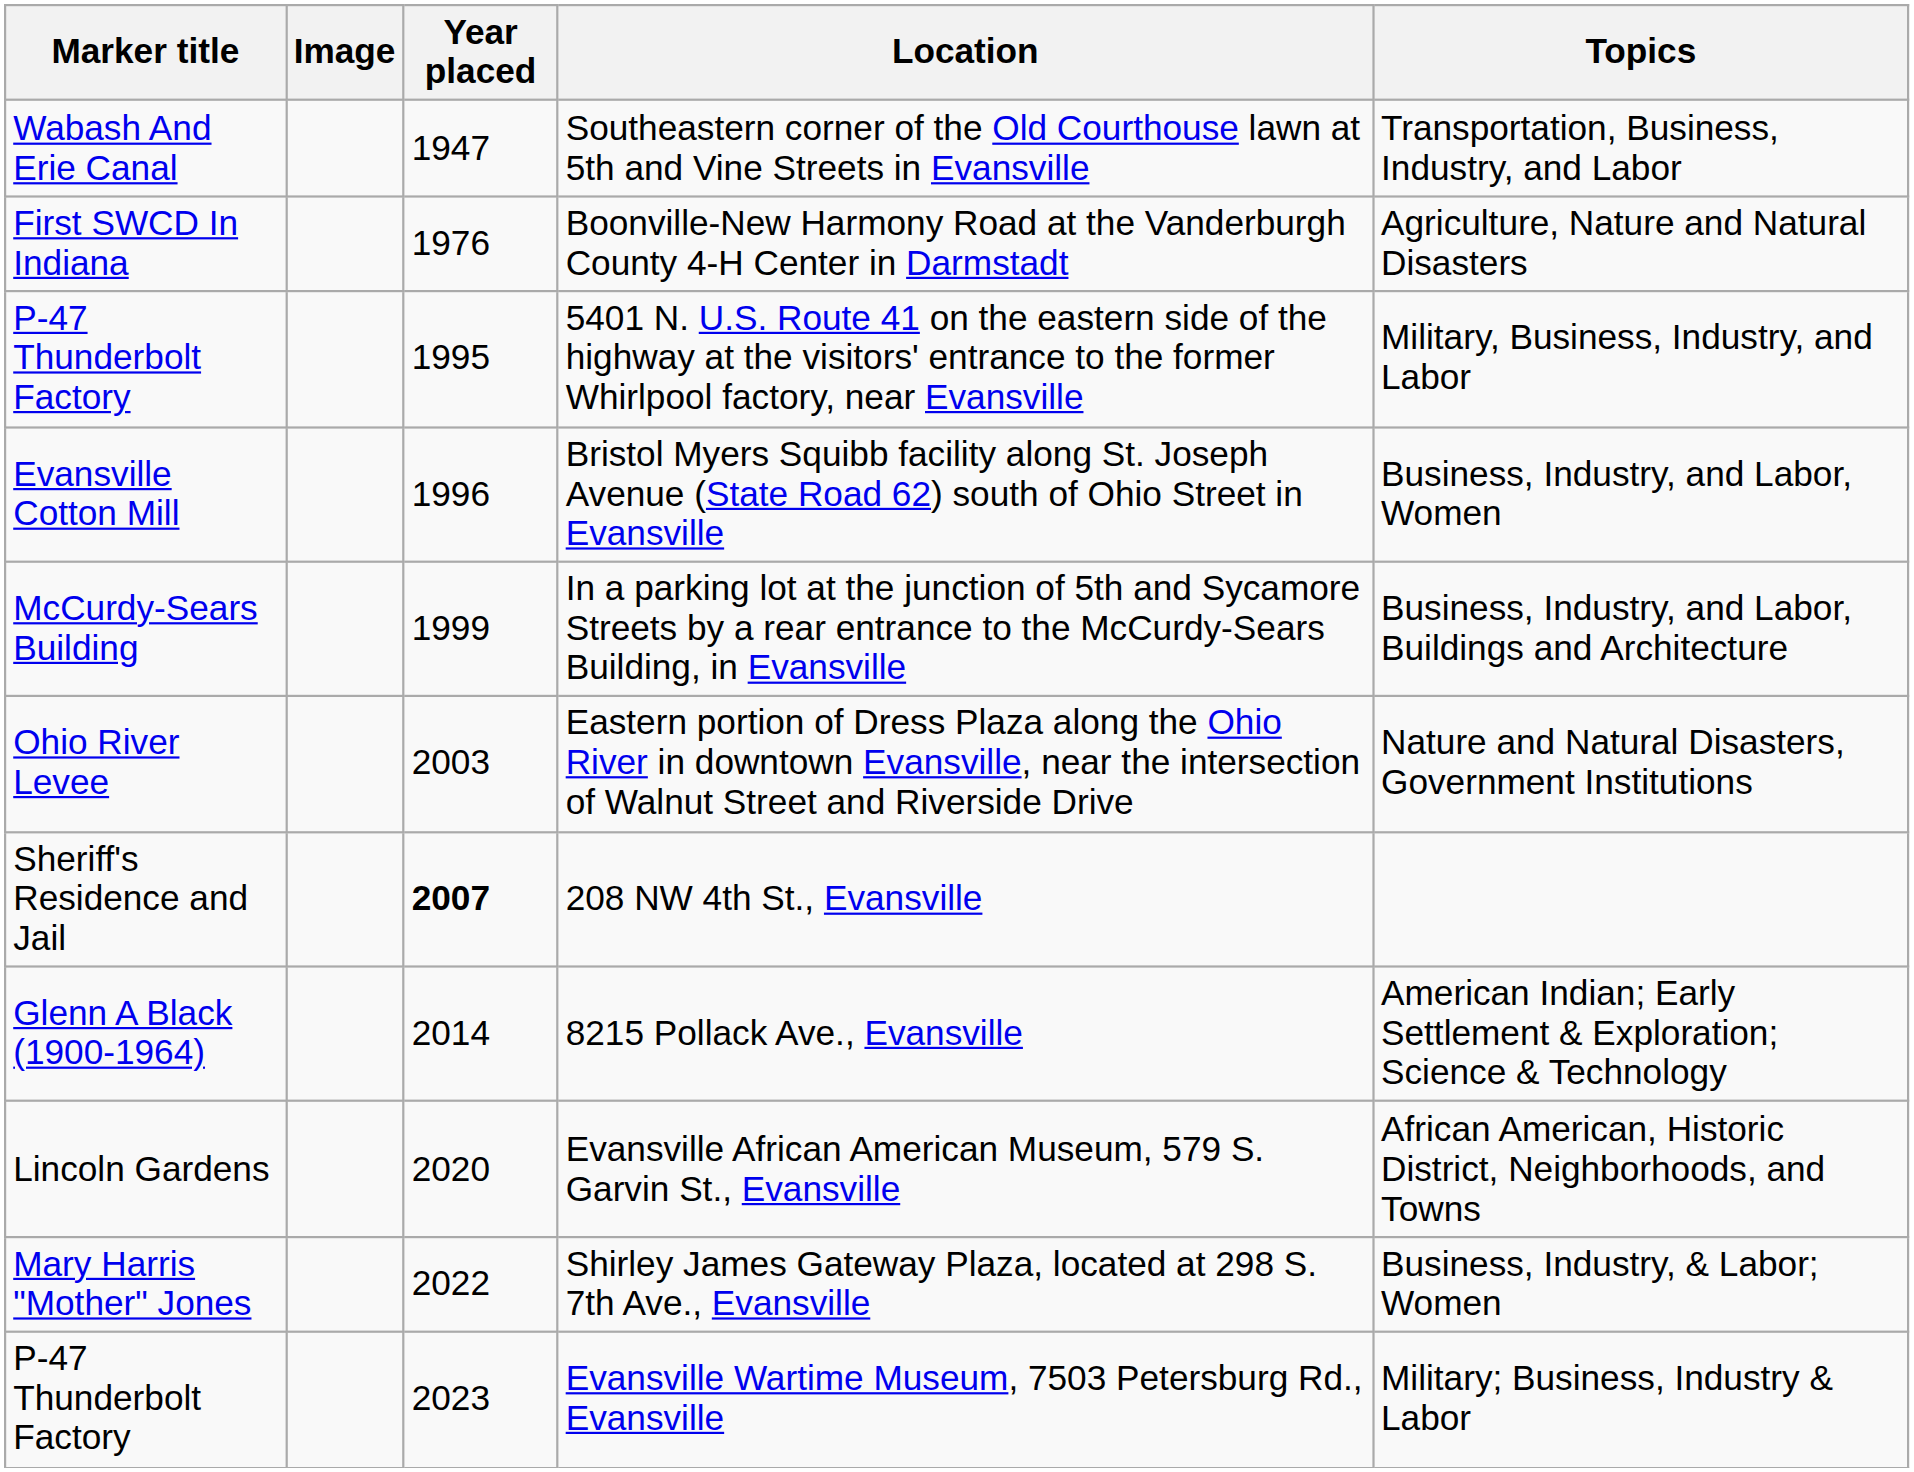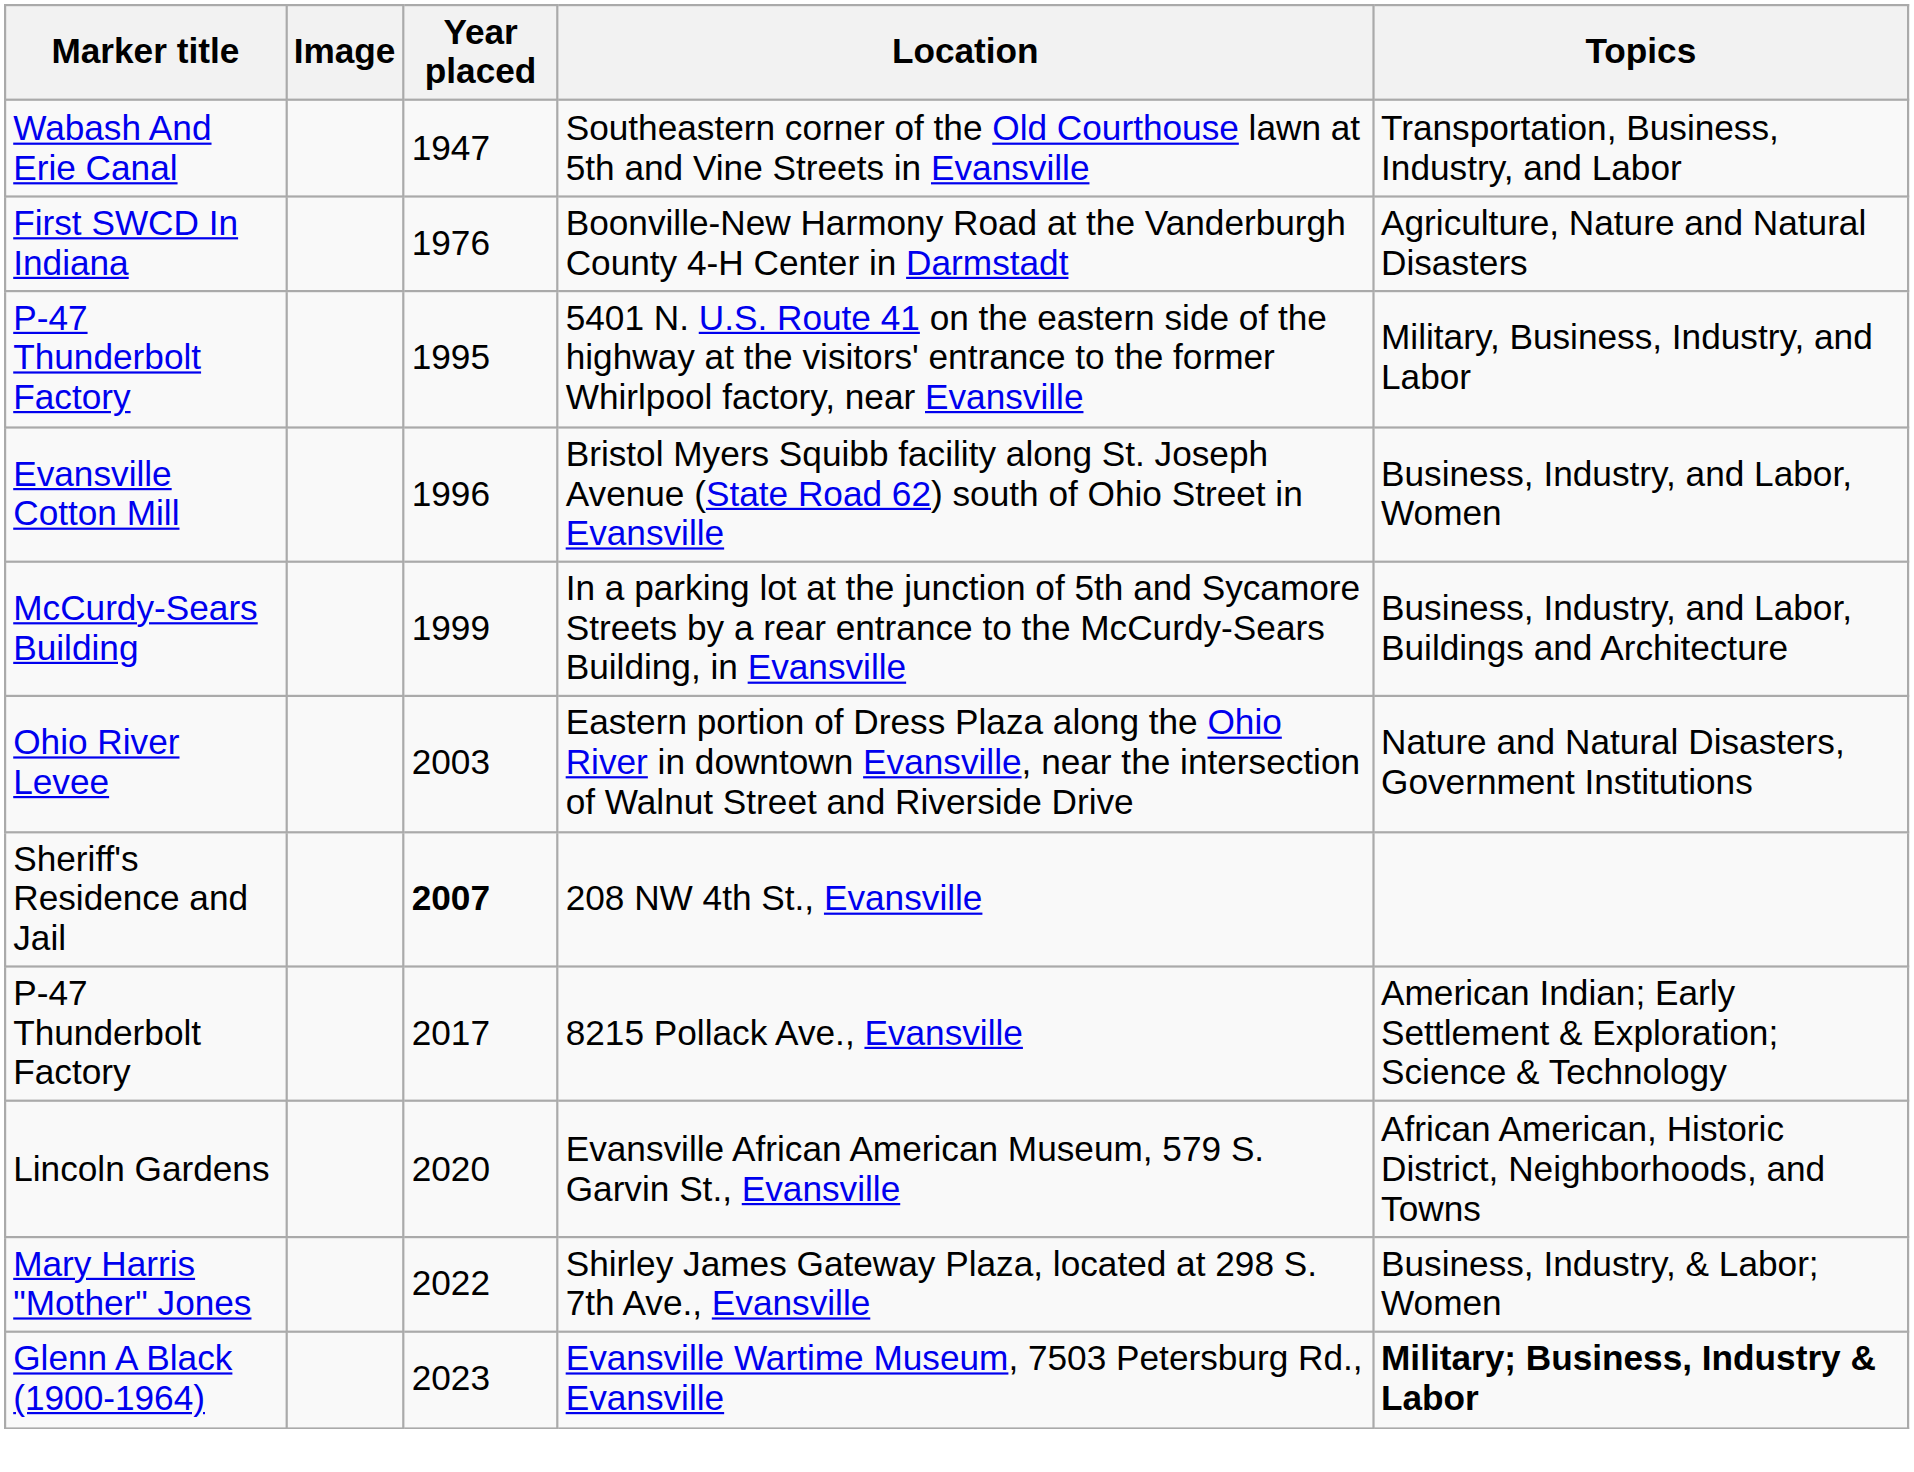8215 Pollack Ave., Evansville | Marker title: Glenn A Black (1900-1964) -> P-47 Thunderbolt Factory
8215 Pollack Ave., Evansville | Year placed: 2014 -> 2017
Evansville Wartime Museum, 7503 Petersburg Rd., Evansville | Marker title: P-47 Thunderbolt Factory -> Glenn A Black (1900-1964)
Evansville Wartime Museum, 7503 Petersburg Rd., Evansville | Topics: normal -> bold
